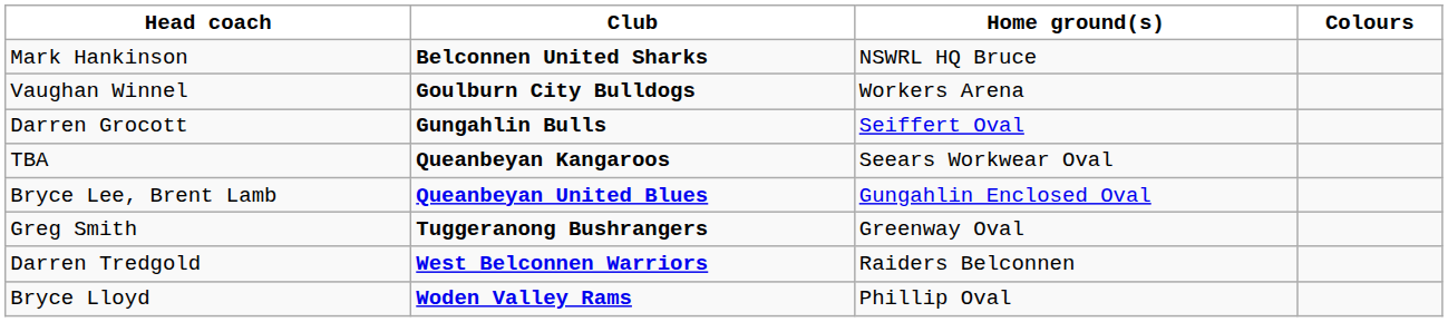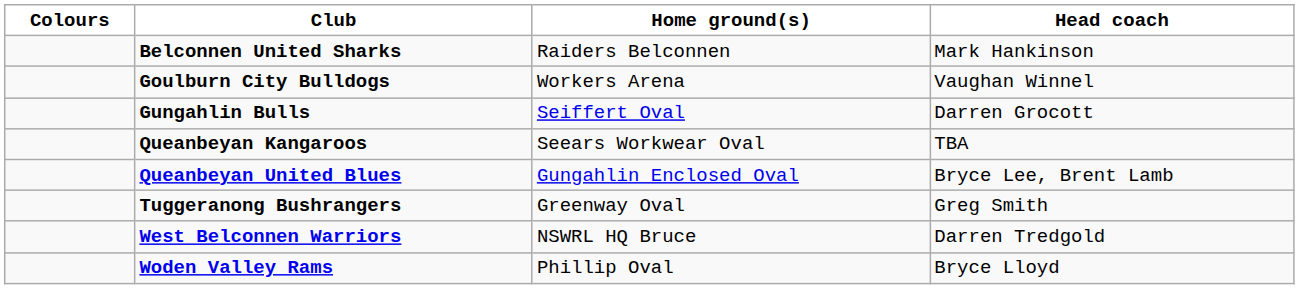columns swapped: Colours <-> Head coach
Belconnen United Sharks | Home ground(s): NSWRL HQ Bruce -> Raiders Belconnen
West Belconnen Warriors | Home ground(s): Raiders Belconnen -> NSWRL HQ Bruce
